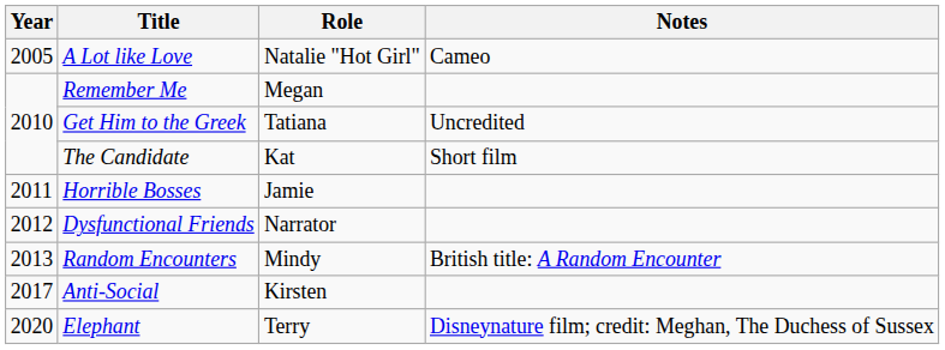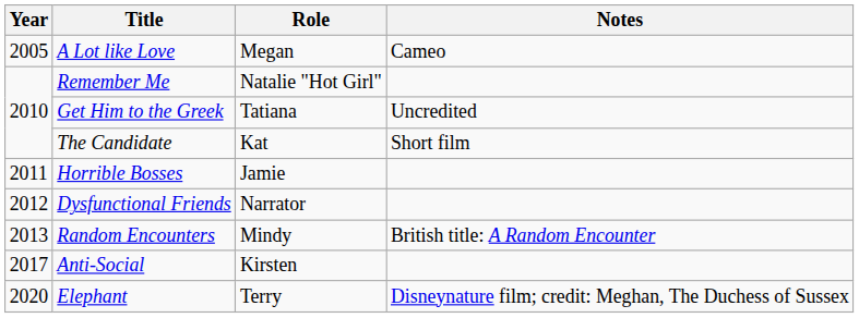A Lot like Love | Role: Natalie "Hot Girl" -> Megan
Remember Me | Role: Megan -> Natalie "Hot Girl"
